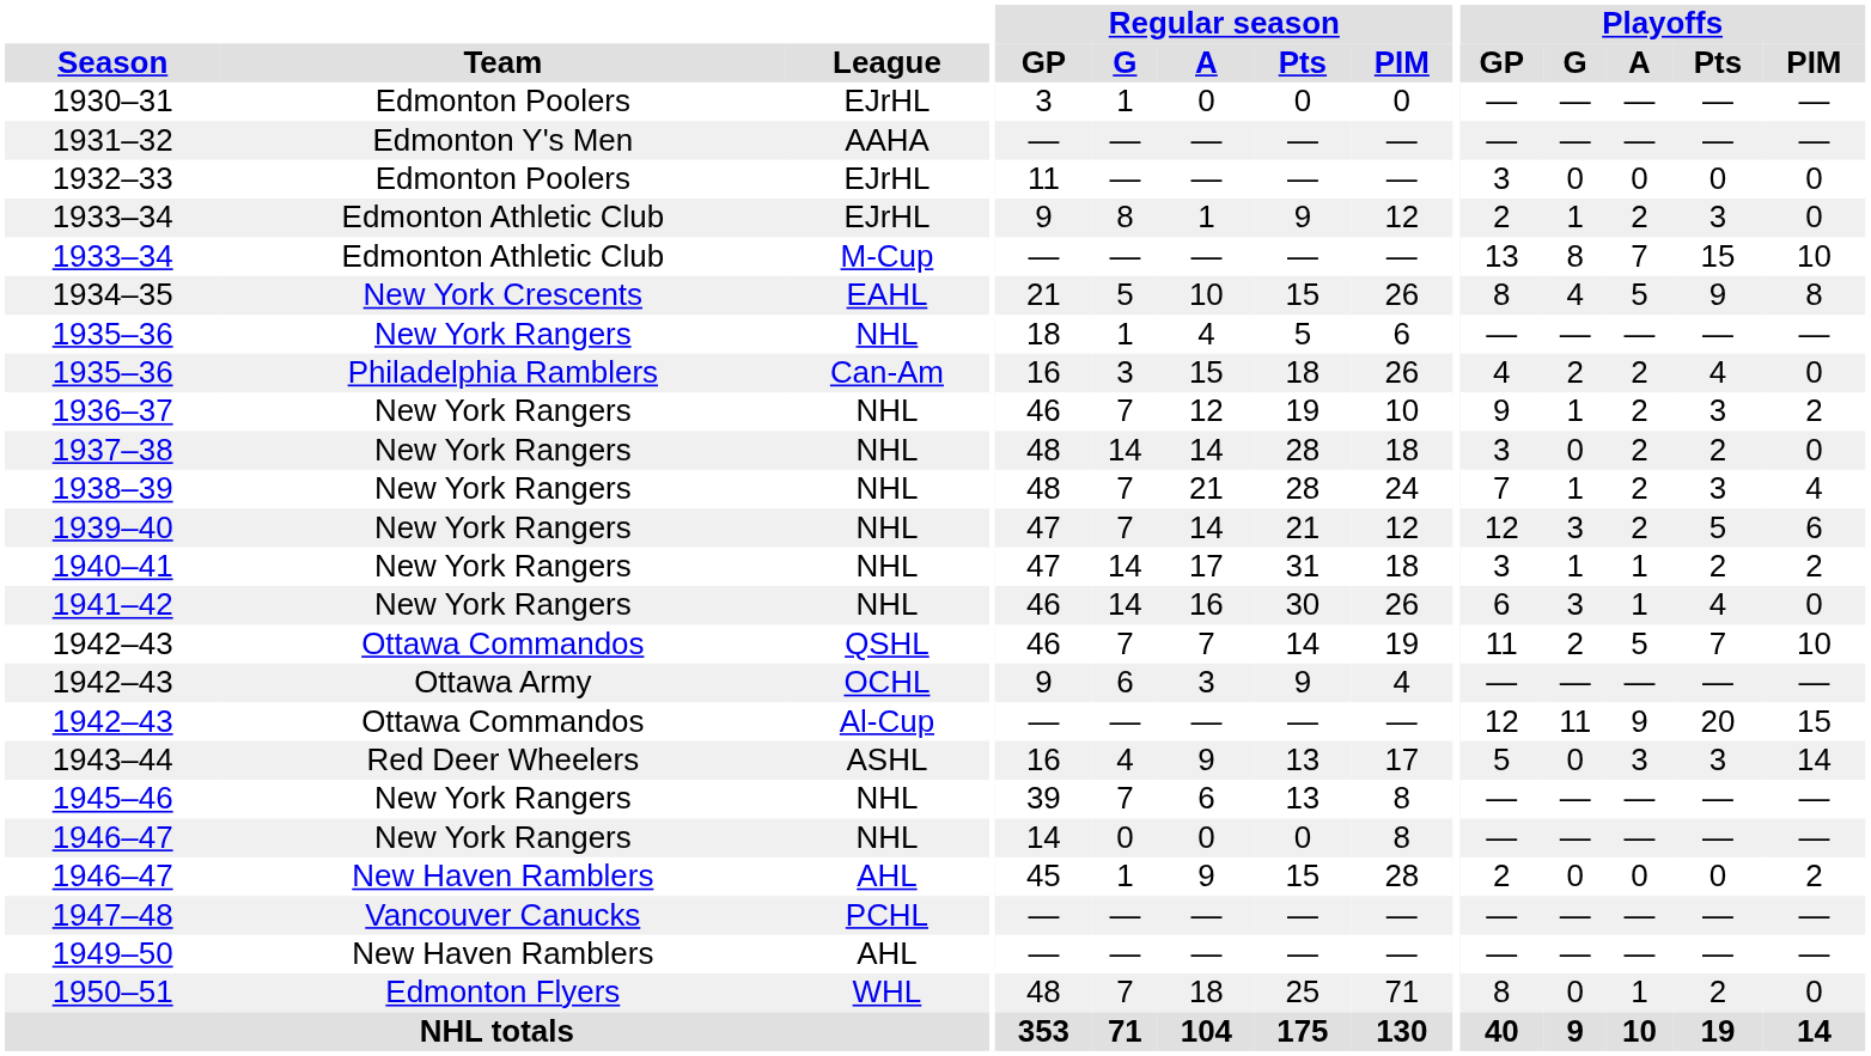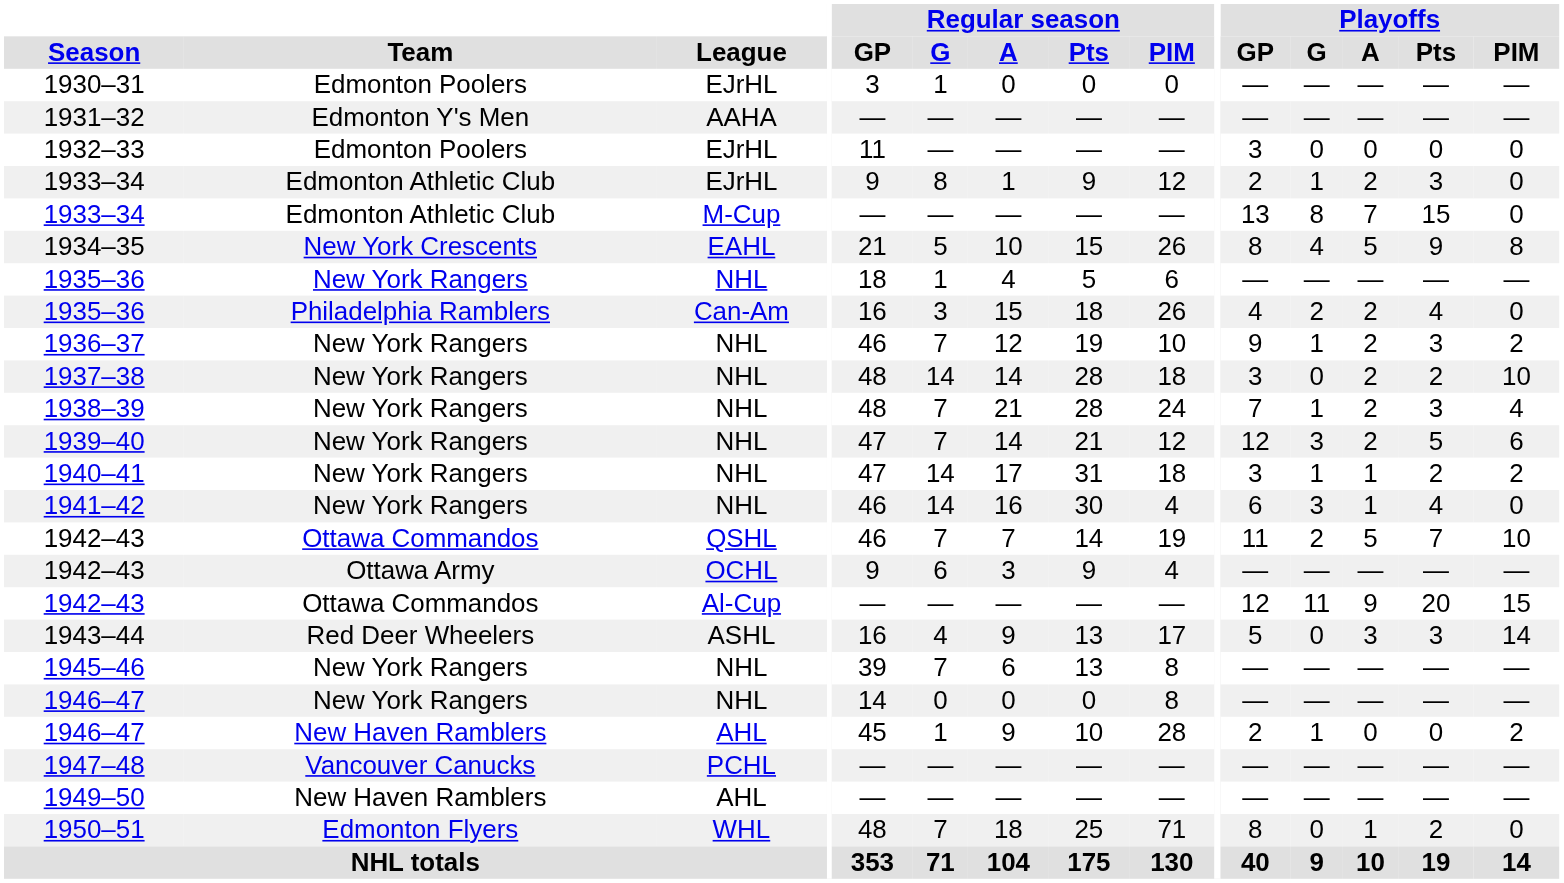1933–34 / M-Cup | Playoffs / PIM: 10 -> 0
1937–38 | Playoffs / PIM: 0 -> 10
1941–42 | Regular season / PIM: 26 -> 4
1946–47 / AHL | Regular season / Pts: 15 -> 10
1946–47 / AHL | Playoffs / G: 0 -> 1
